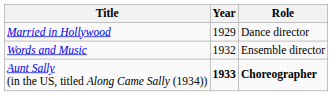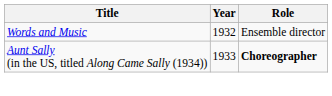- row: Married in Hollywood | 1929 | Dance director
Aunt Sally (in the US, titled Along Came Sally (1934)) | Year: bold -> normal
